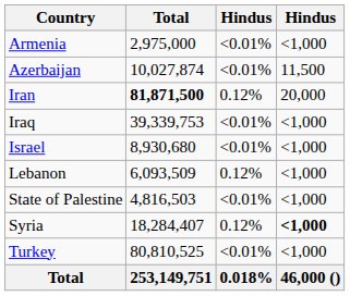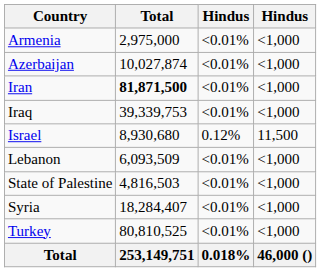Azerbaijan | column 4: 11,500 -> <1,000
Iran | column 3: 0.12% -> <0.01%
Iran | column 4: 20,000 -> <1,000
Israel | column 3: <0.01% -> 0.12%
Israel | column 4: <1,000 -> 11,500
Lebanon | column 3: 0.12% -> <0.01%
Syria | column 3: 0.12% -> <0.01%
Syria | column 4: bold -> normal
